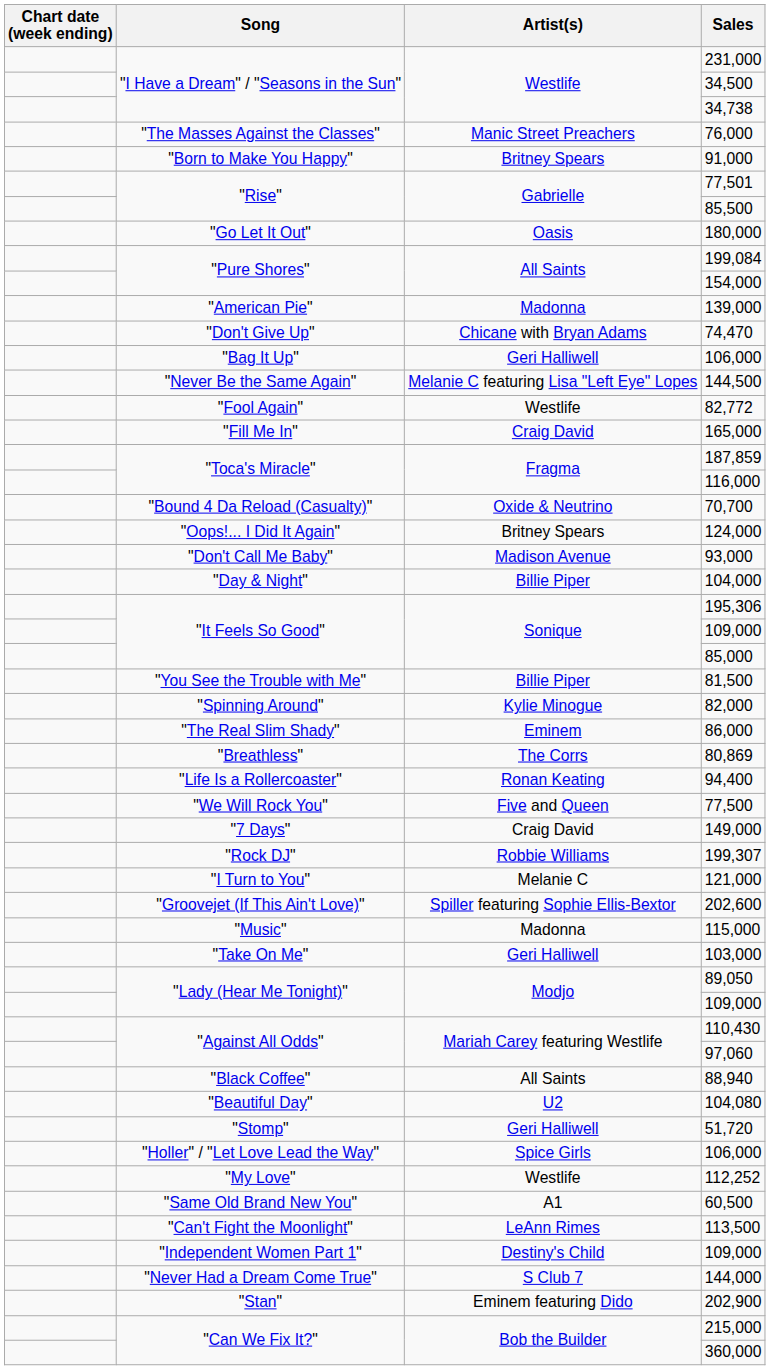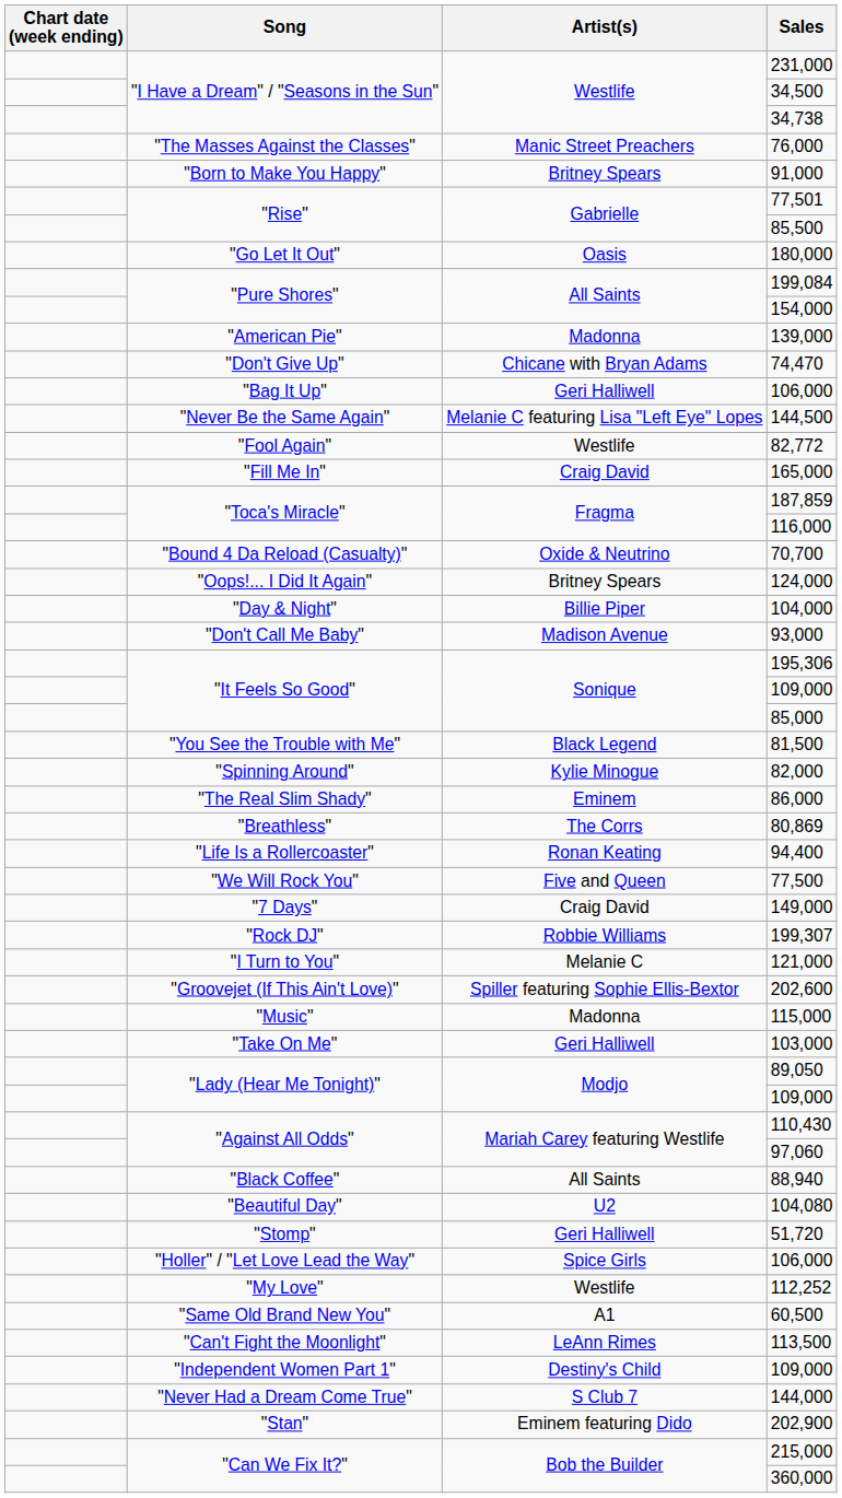rows swapped: 93,000 <-> 104,000
81,500 | Artist(s): Billie Piper -> Black Legend
